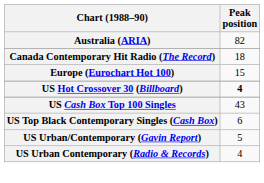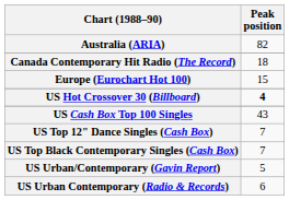+ row: US Top 12" Dance Singles (Cash Box) | 7
US Top Black Contemporary Singles (Cash Box) | Peak position: 6 -> 7
US Urban Contemporary (Radio & Records) | Peak position: 4 -> 6
